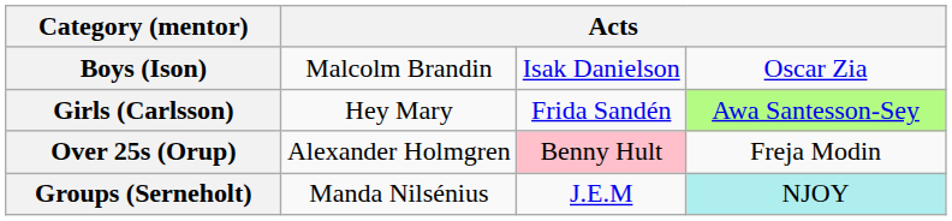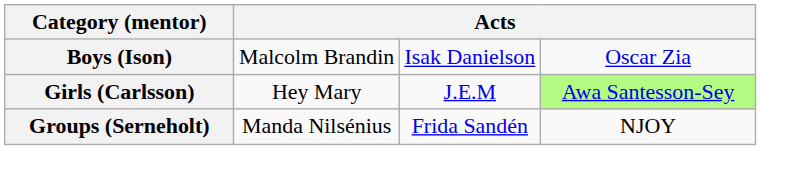Girls (Carlsson) | column 3: Frida Sandén -> J.E.M
- row: Over 25s (Orup) | Alexander Holmgren | Benny Hult | Freja Modin
Groups (Serneholt) | column 3: J.E.M -> Frida Sandén
Groups (Serneholt) | column 4: paleturquoise background -> no background
